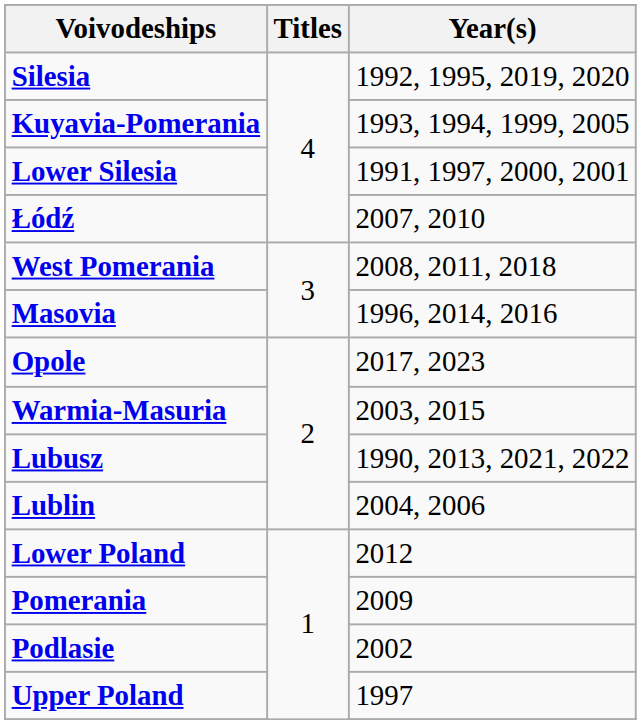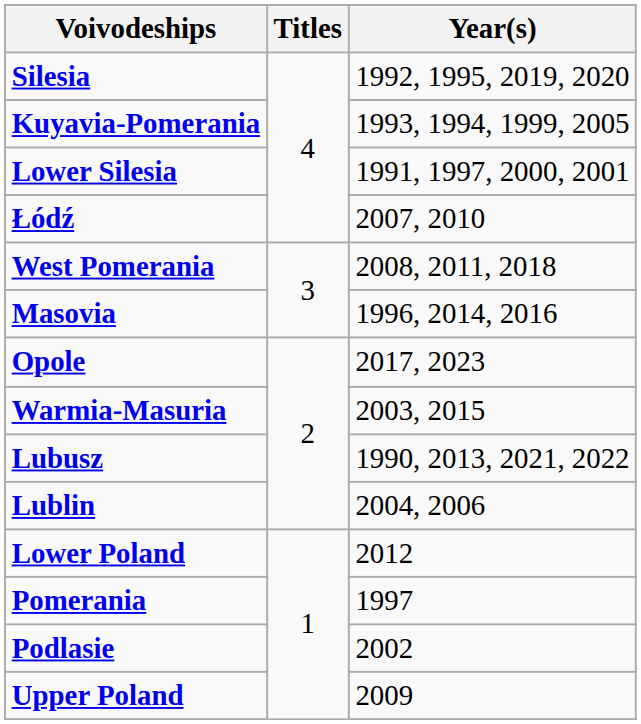Pomerania | Year(s): 2009 -> 1997
Upper Poland | Year(s): 1997 -> 2009
